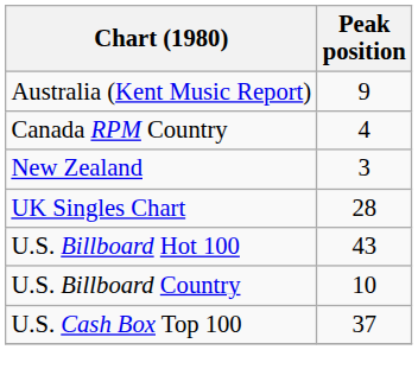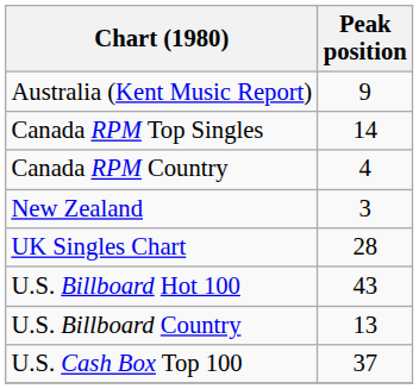+ row: Canada RPM Top Singles | 14
U.S. Billboard Country | Peak position: 10 -> 13
